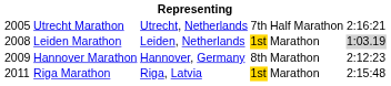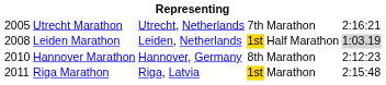Utrecht Marathon | column 5: Half Marathon -> Marathon
Leiden Marathon | column 5: Marathon -> Half Marathon
Hannover Marathon | column 1: 2009 -> 2010
